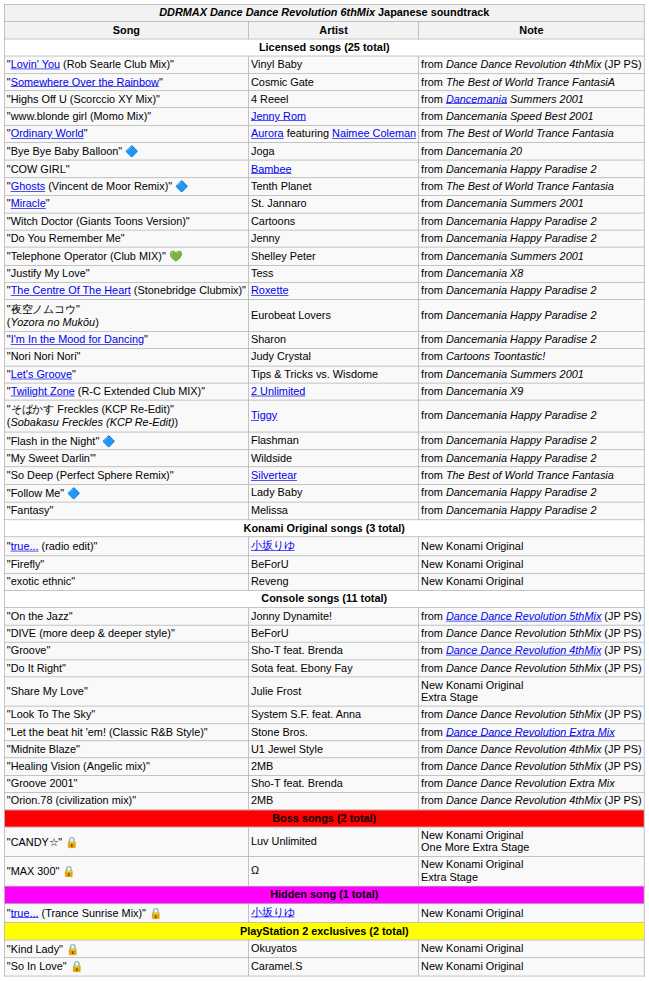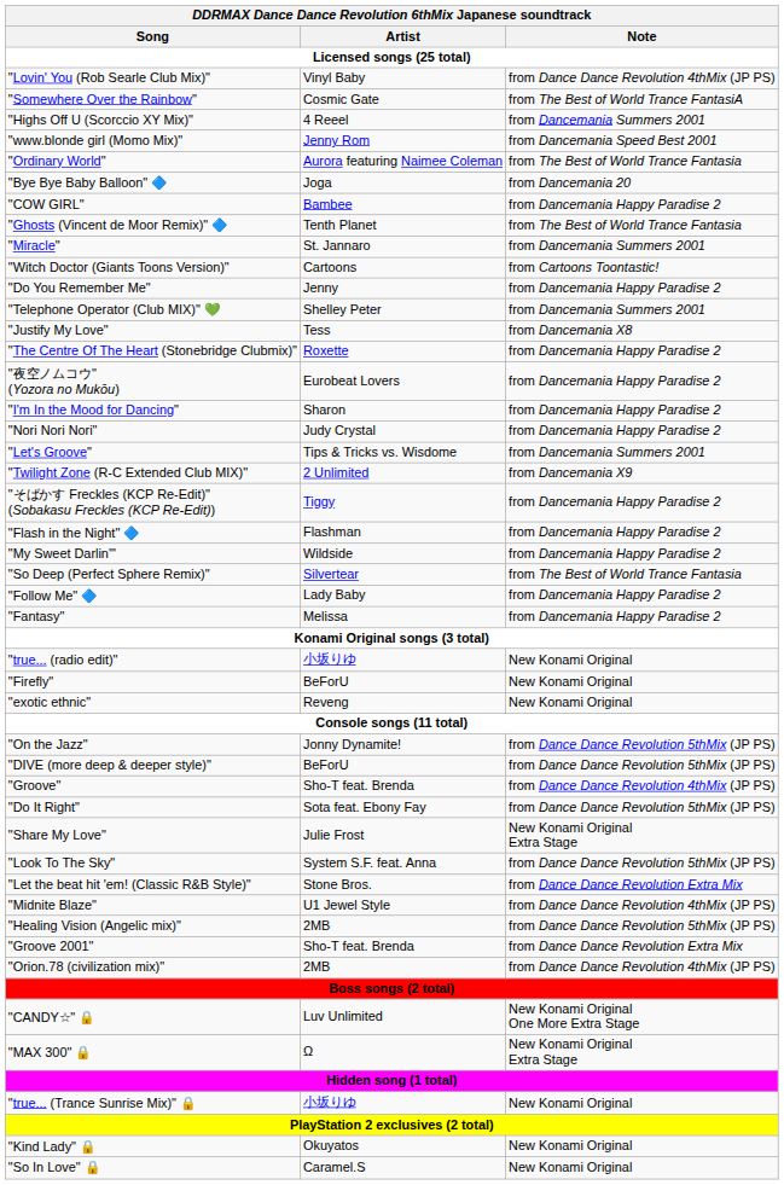"Witch Doctor (Giants Toons Version)" | Note / Licensed songs (25 total): from Dancemania Happy Paradise 2 -> from Cartoons Toontastic!
"Nori Nori Nori" | Note / Licensed songs (25 total): from Cartoons Toontastic! -> from Dancemania Happy Paradise 2
